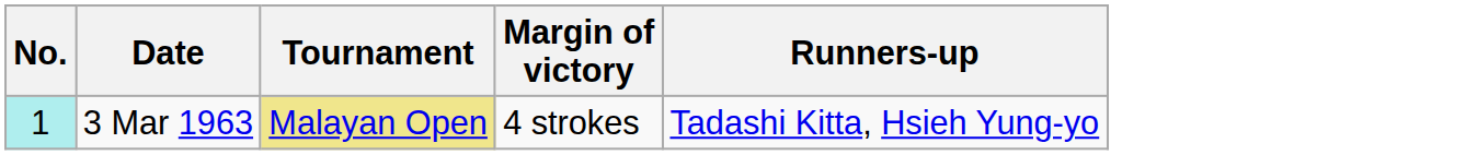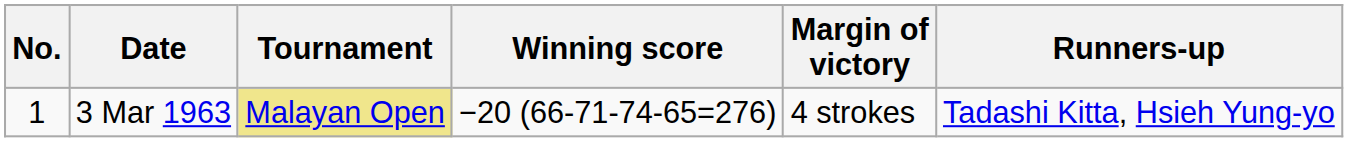+ column: Winning score | −20 (66-71-74-65=276)
3 Mar 1963 | No.: paleturquoise background -> no background
